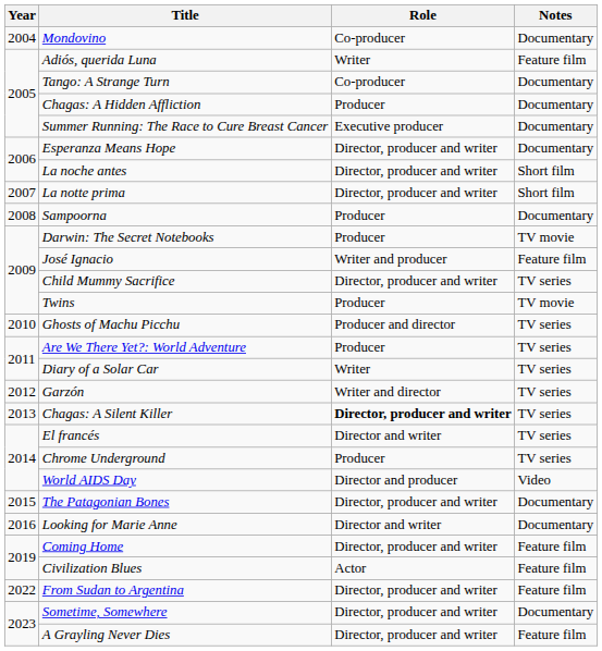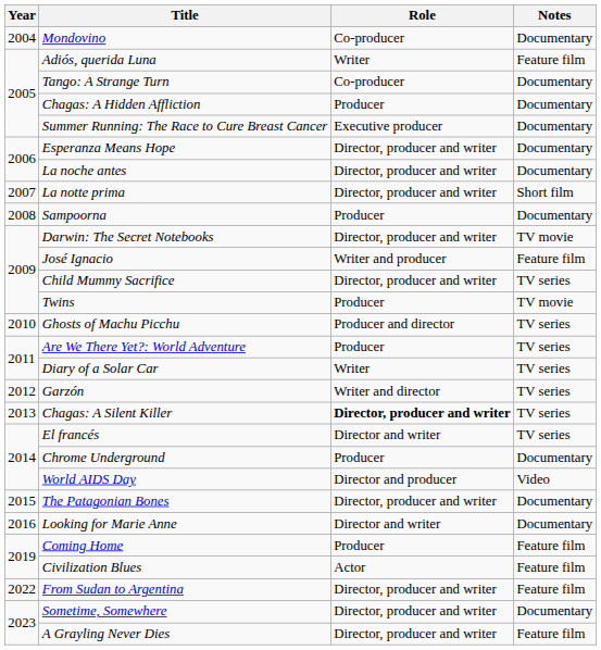La noche antes | Notes: Short film -> Documentary
Darwin: The Secret Notebooks | Role: Producer -> Director, producer and writer
Chrome Underground | Notes: TV series -> Documentary
Coming Home | Role: Director, producer and writer -> Producer
